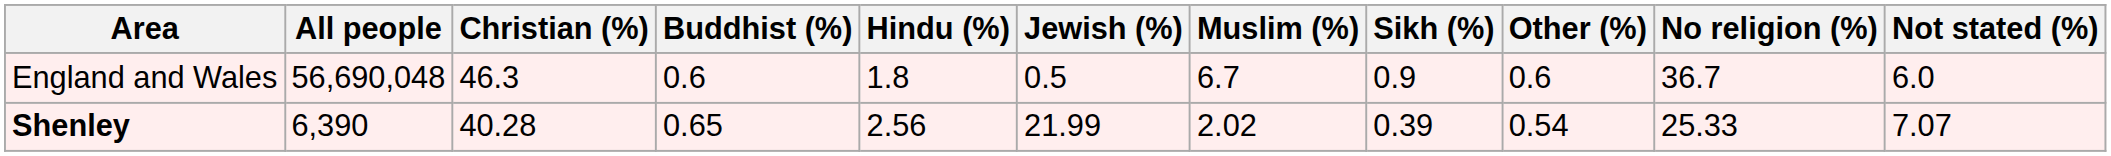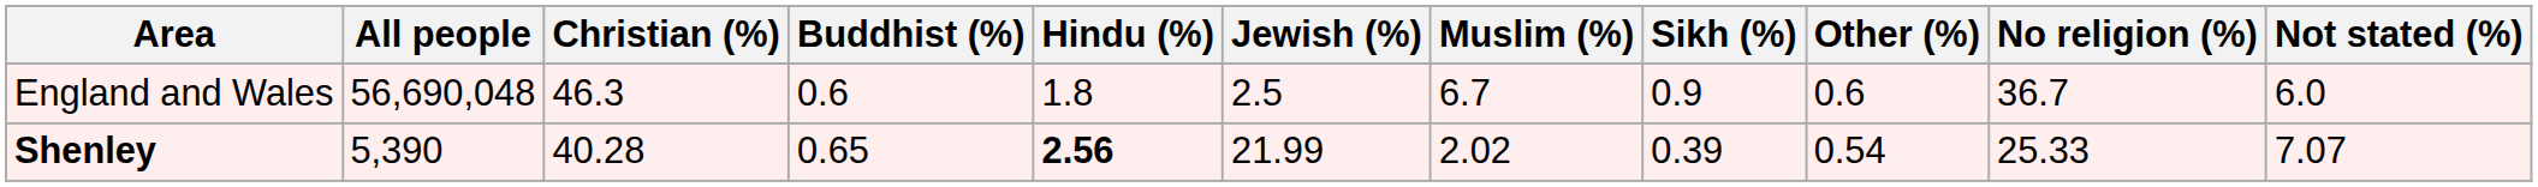England and Wales | Jewish (%): 0.5 -> 2.5
Shenley | All people: 6,390 -> 5,390
Shenley | Hindu (%): normal -> bold
